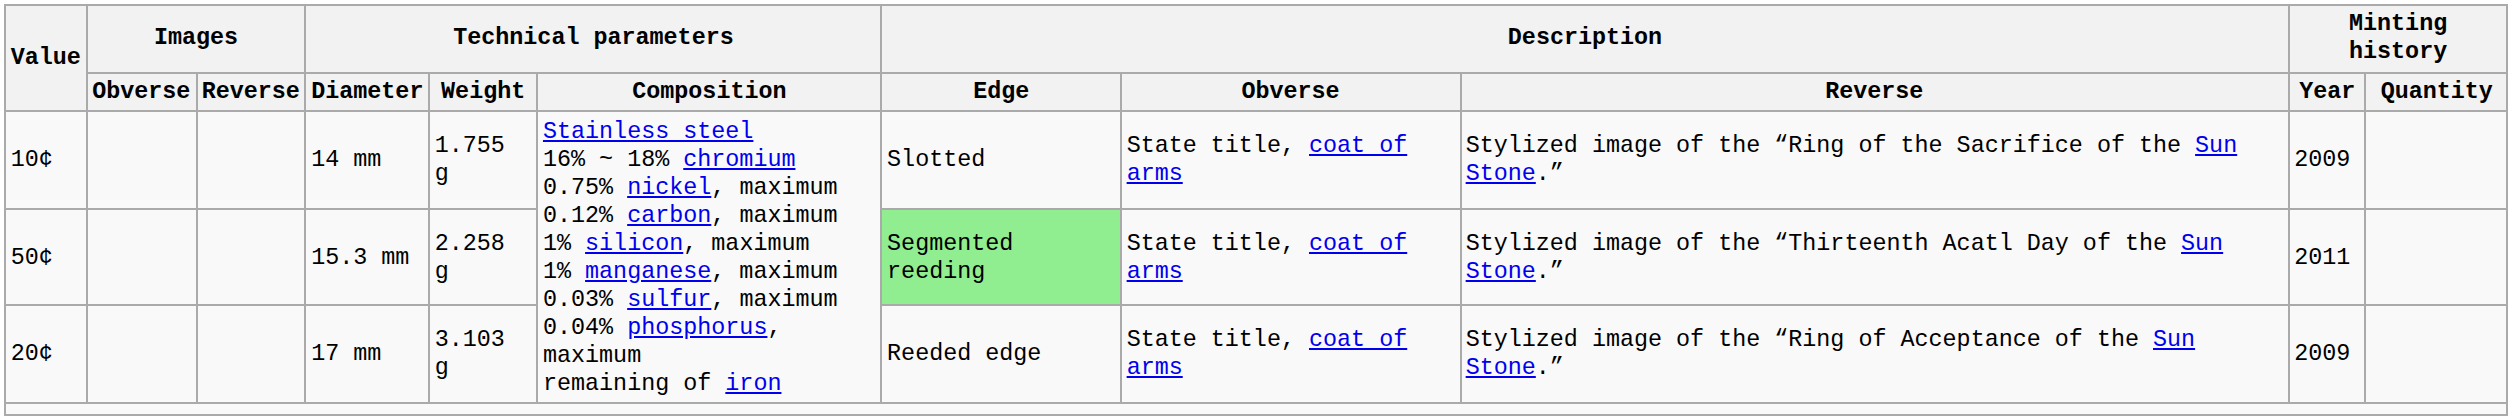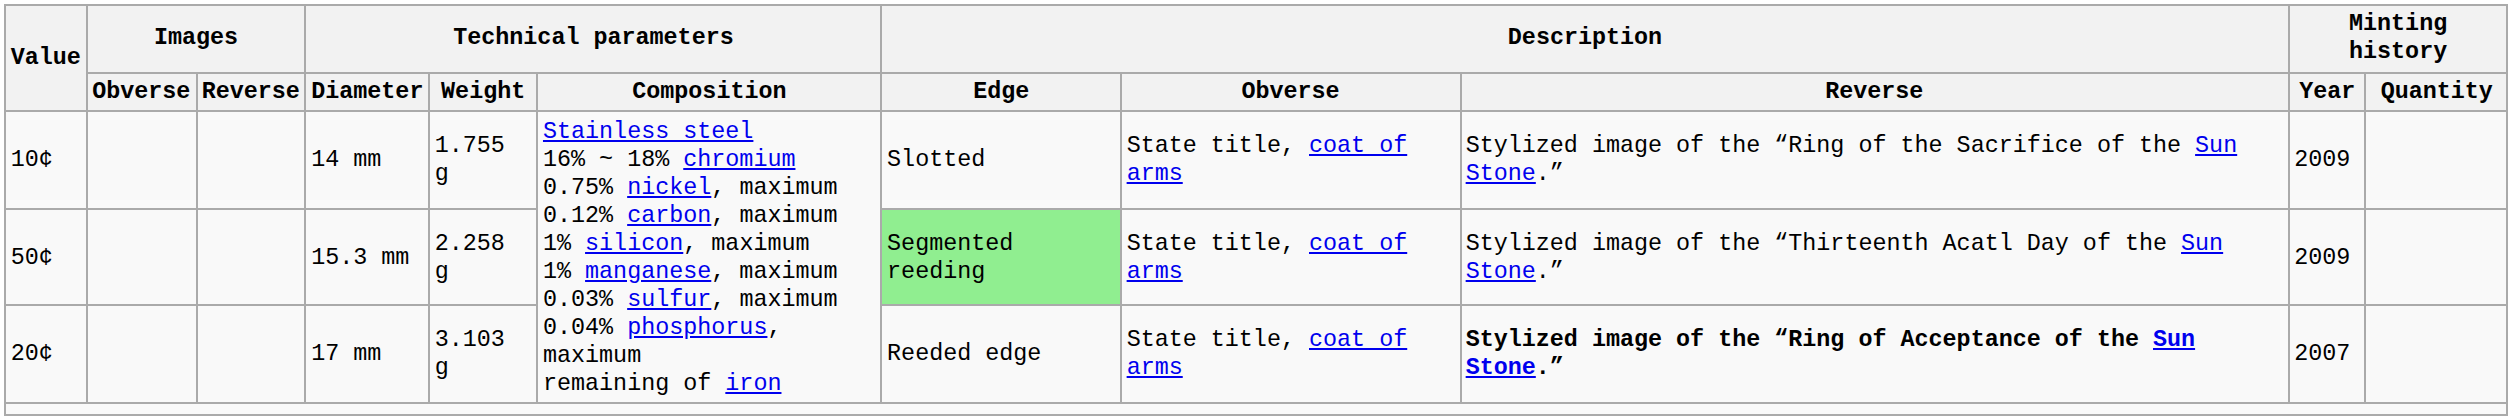15.3 mm | Minting history / Year: 2011 -> 2009
17 mm | Description / Reverse: normal -> bold
17 mm | Minting history / Year: 2009 -> 2007
